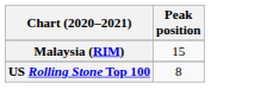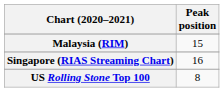+ row: Singapore (RIAS Streaming Chart) | 16
